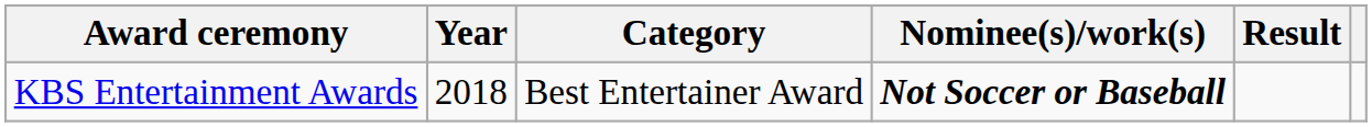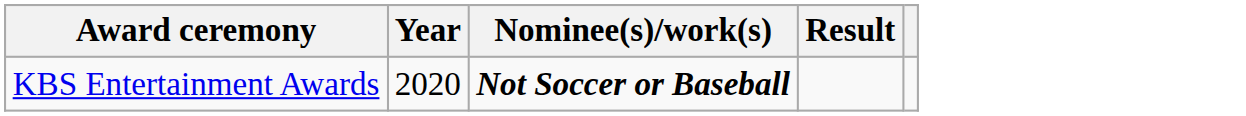- column: Category | Best Entertainer Award
KBS Entertainment Awards | Year: 2018 -> 2020
